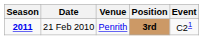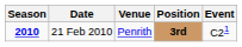21 Feb 2010 | Season: 2011 -> 2010
